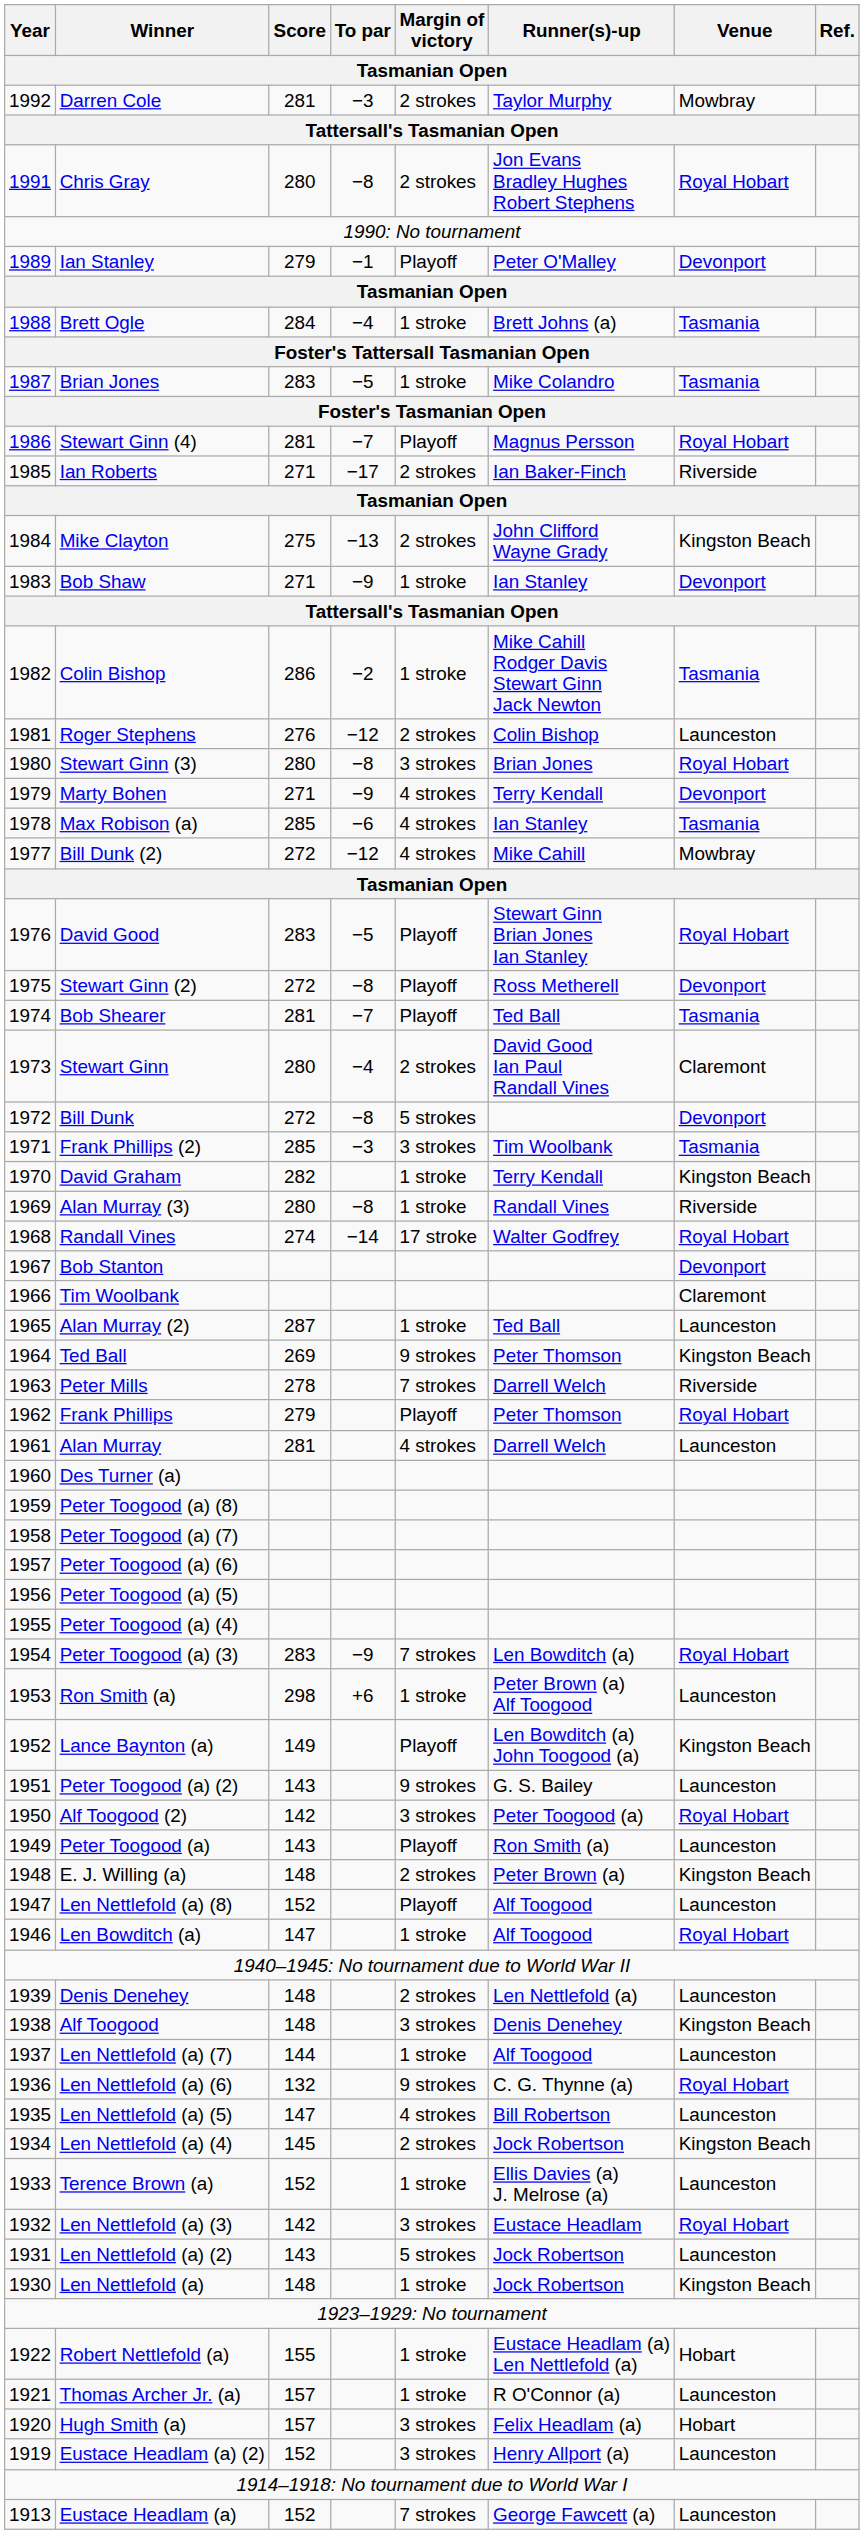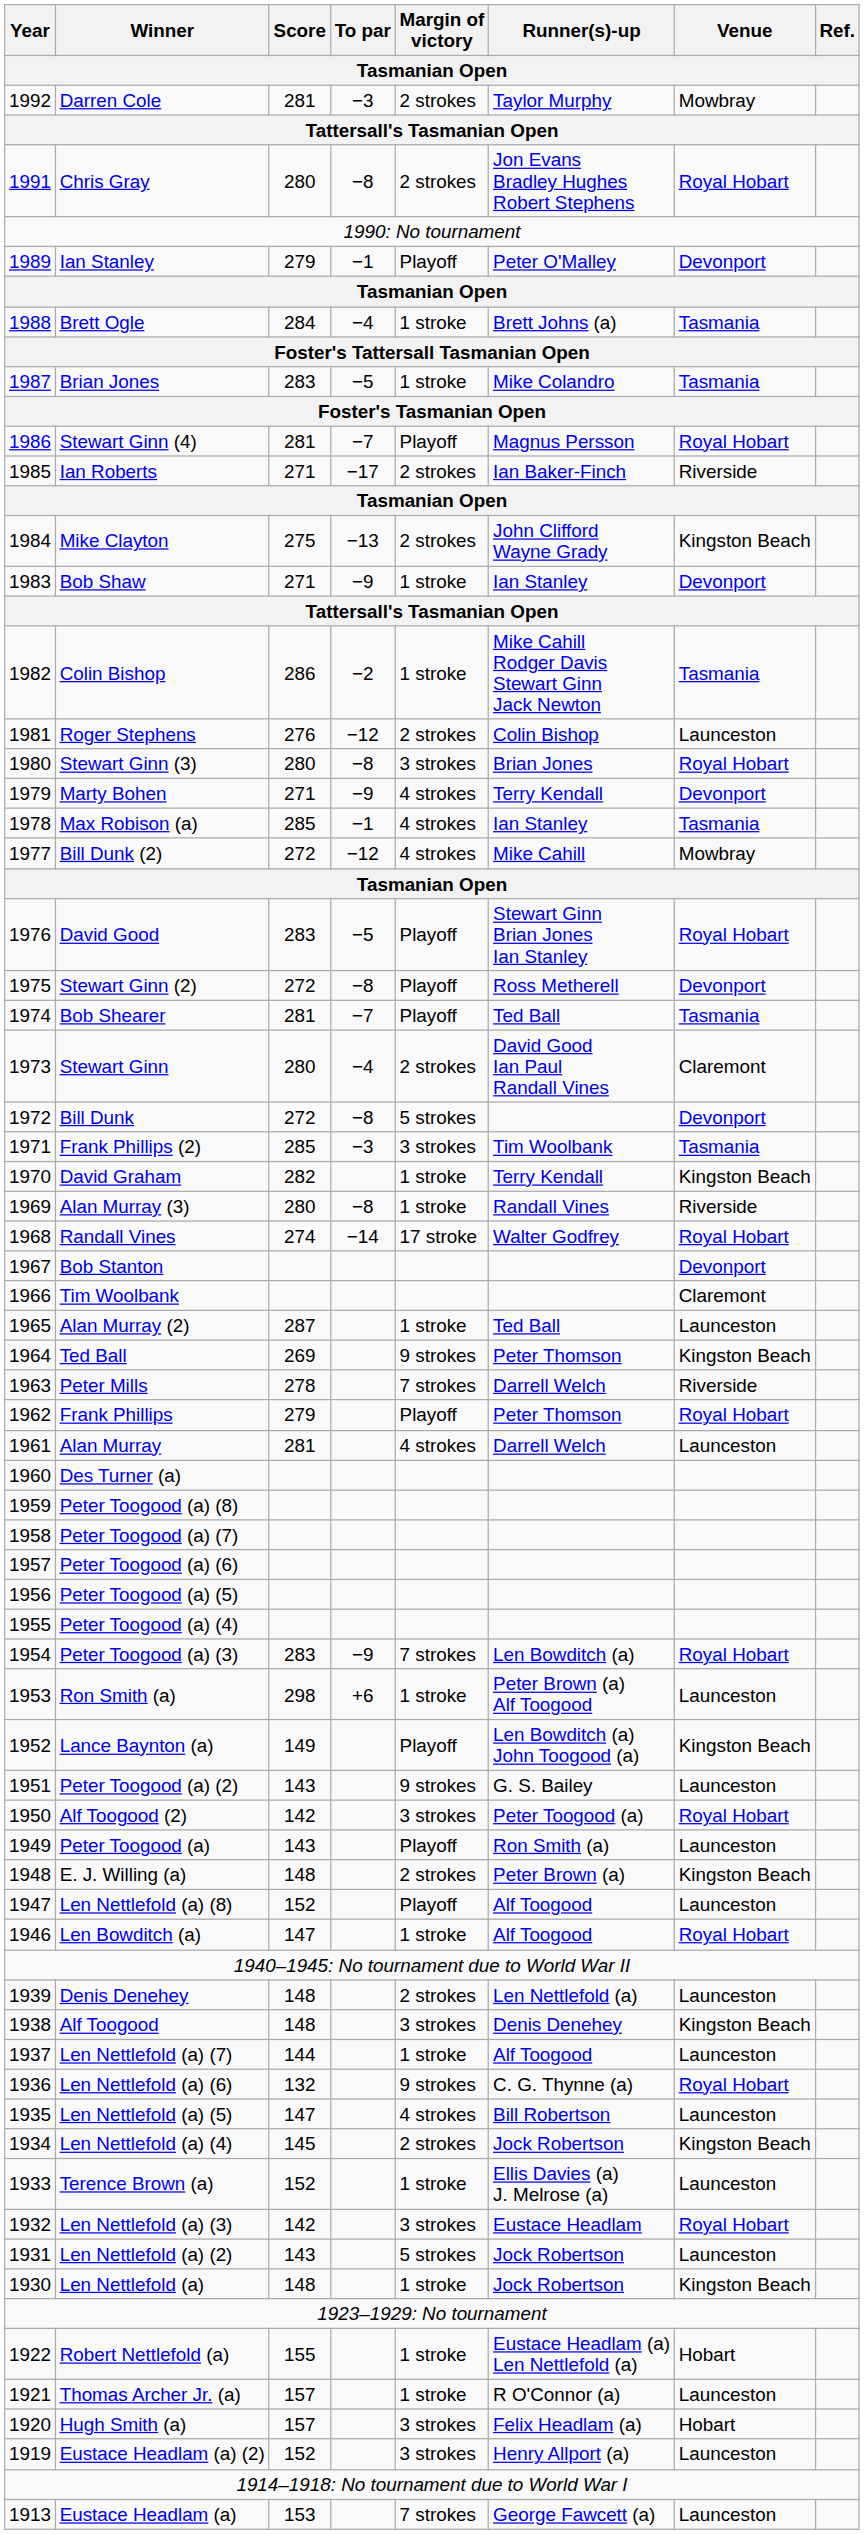Max Robison (a) | To par: −6 -> −1
Eustace Headlam (a) | Score: 152 -> 153
